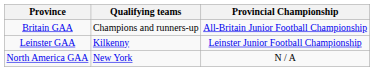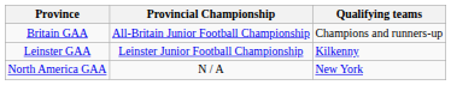columns swapped: Provincial Championship <-> Qualifying teams
